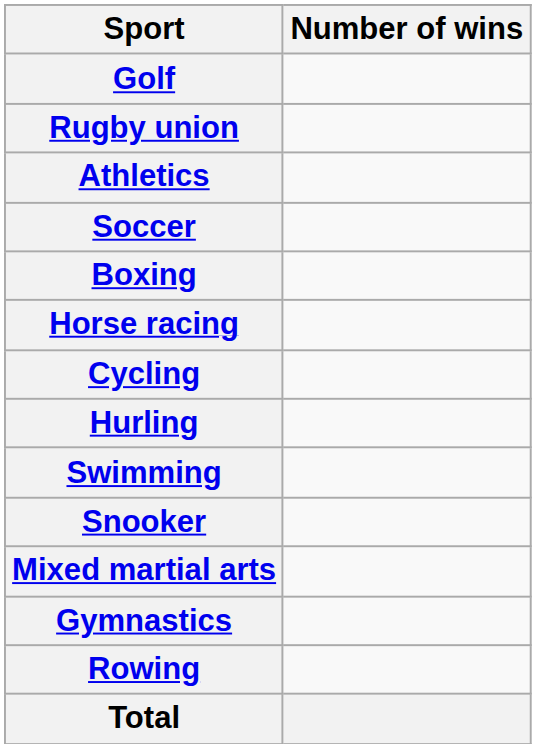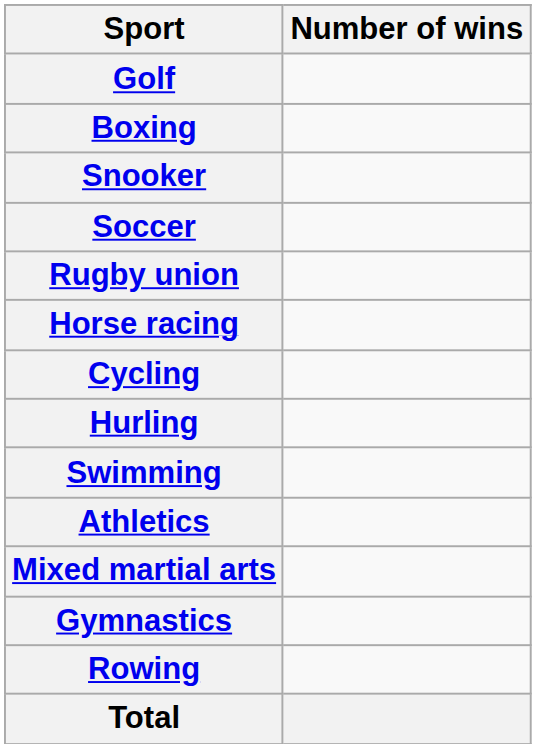rows swapped: Boxing <-> Rugby union
rows swapped: Athletics <-> Snooker
